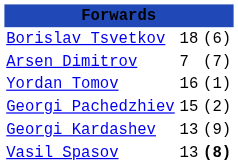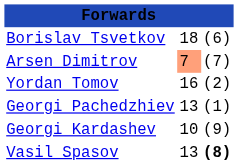Arsen Dimitrov | column 2: no background -> lightsalmon background
Yordan Tomov | column 3: (1) -> (2)
Georgi Pachedzhiev | column 2: 15 -> 13
Georgi Pachedzhiev | column 3: (2) -> (1)
Georgi Kardashev | column 2: 13 -> 10
